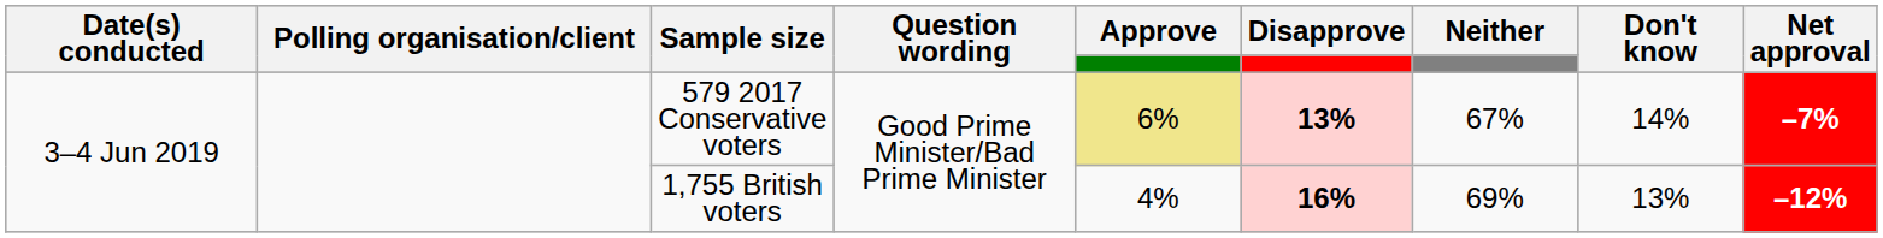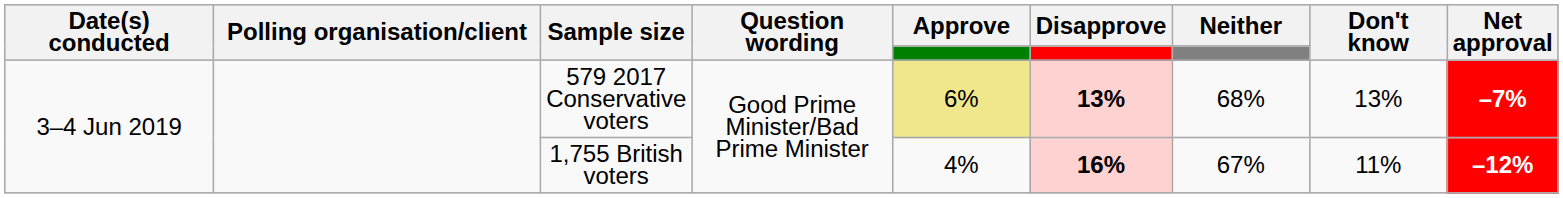579 2017 Conservative voters | Neither: 67% -> 68%
579 2017 Conservative voters | Don't know: 14% -> 13%
1,755 British voters | Neither: 69% -> 67%
1,755 British voters | Don't know: 13% -> 11%
